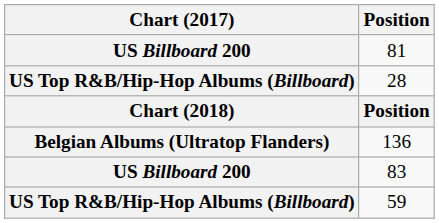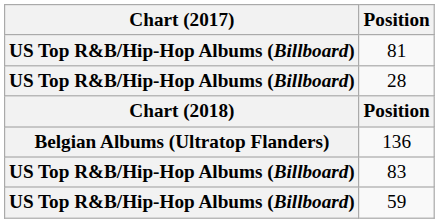81 | Chart (2017): US Billboard 200 -> US Top R&B/Hip-Hop Albums (Billboard)
83 | Chart (2017): US Billboard 200 -> US Top R&B/Hip-Hop Albums (Billboard)
